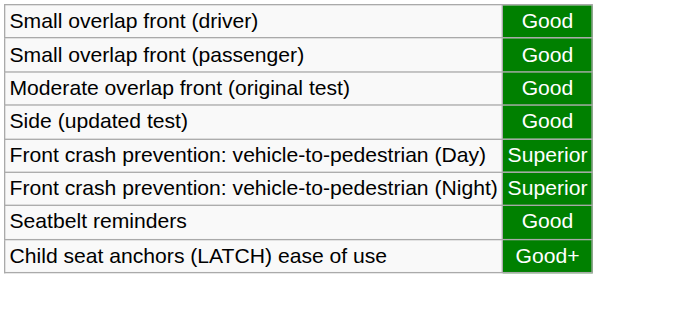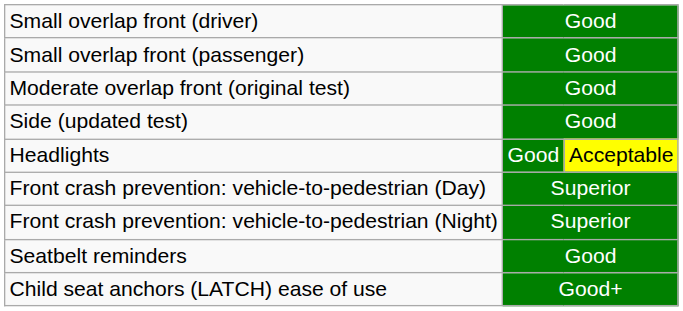+ row: Headlights | Good | Acceptable
